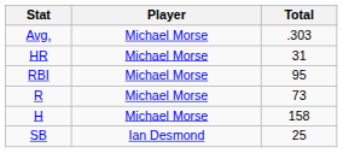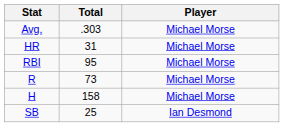columns swapped: Player <-> Total
